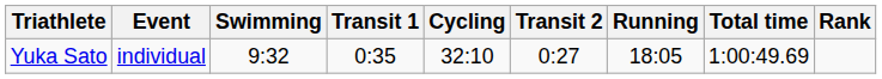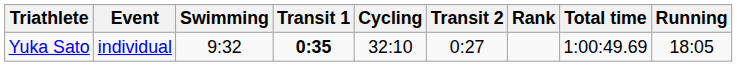columns swapped: Running <-> Rank
Yuka Sato | Transit 1: normal -> bold
